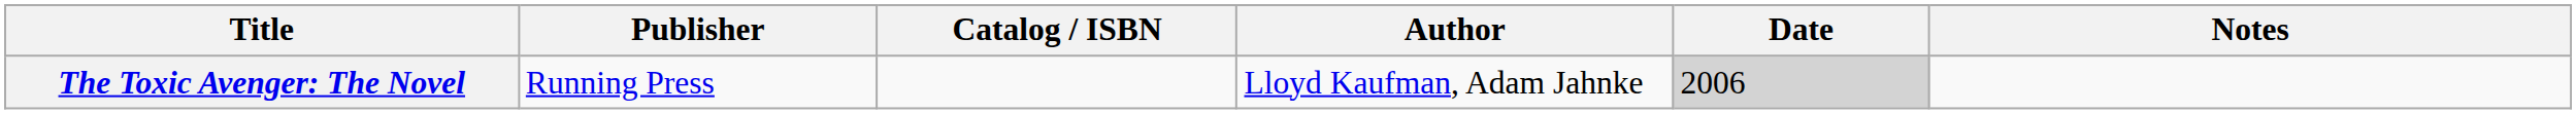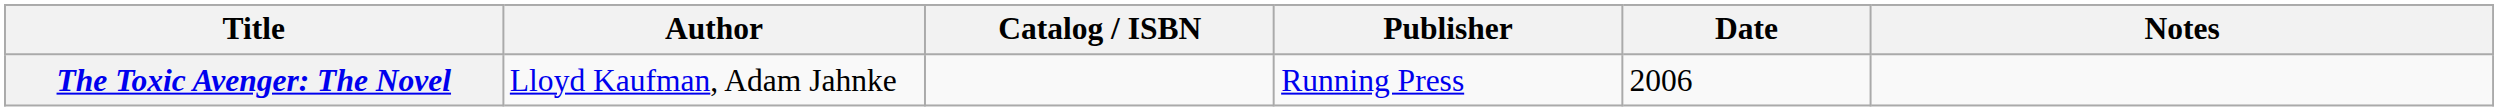columns swapped: Author <-> Publisher
The Toxic Avenger: The Novel | Date: lightgrey background -> no background
